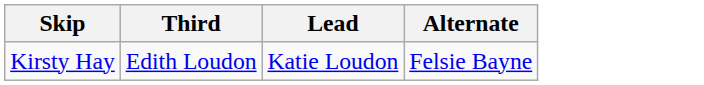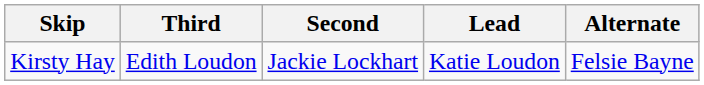+ column: Second | Jackie Lockhart
